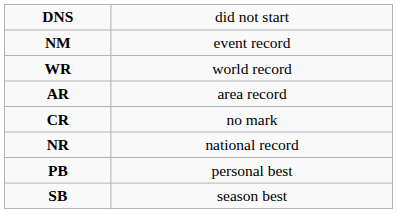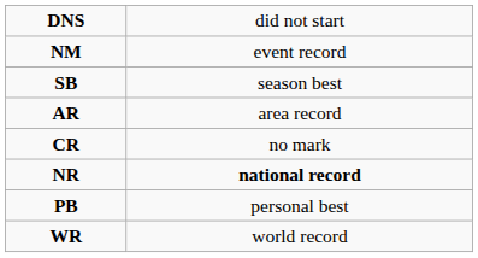rows swapped: WR <-> SB
NR | column 2: normal -> bold
